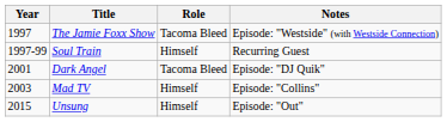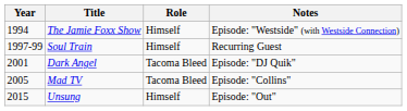The Jamie Foxx Show | Year: 1997 -> 1994
The Jamie Foxx Show | Role: Tacoma Bleed -> Himself
Mad TV | Year: 2003 -> 2005
Mad TV | Role: Himself -> Tacoma Bleed
